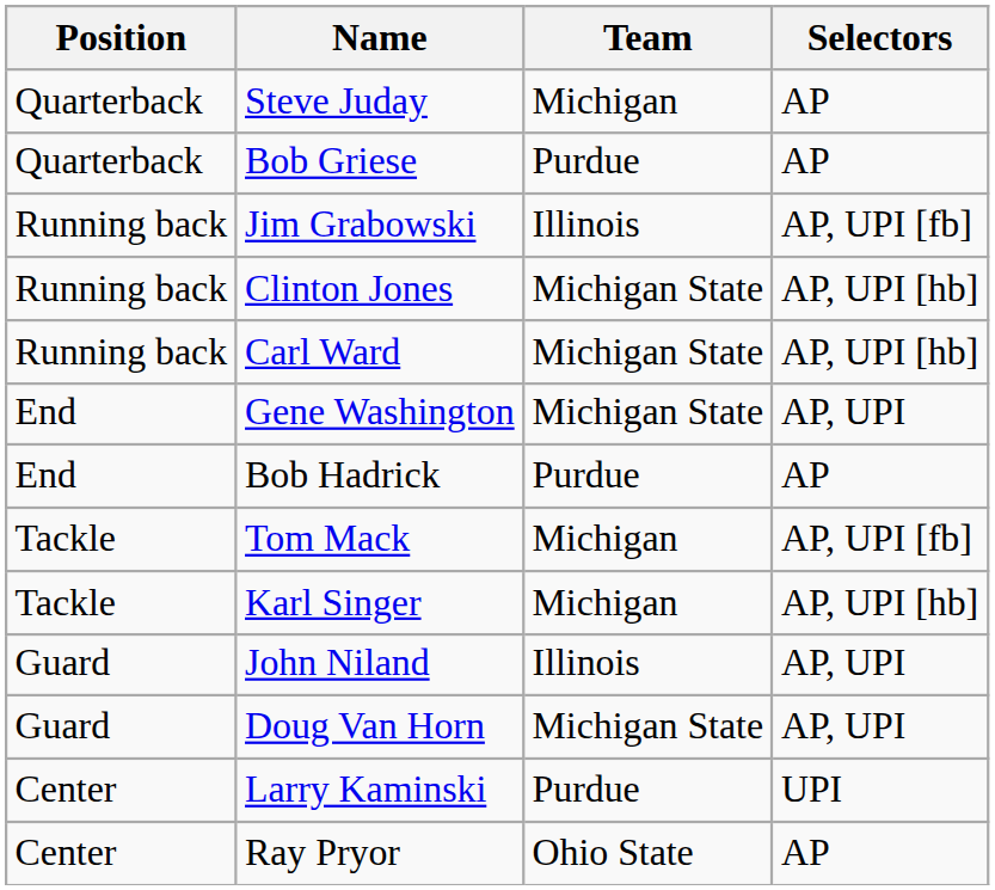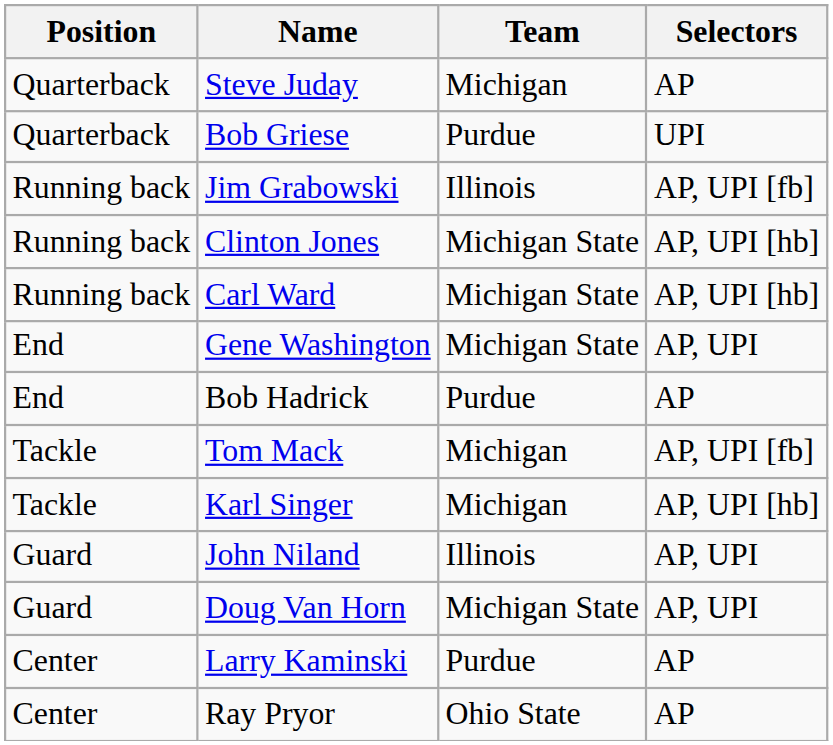Bob Griese | Selectors: AP -> UPI
Larry Kaminski | Selectors: UPI -> AP
